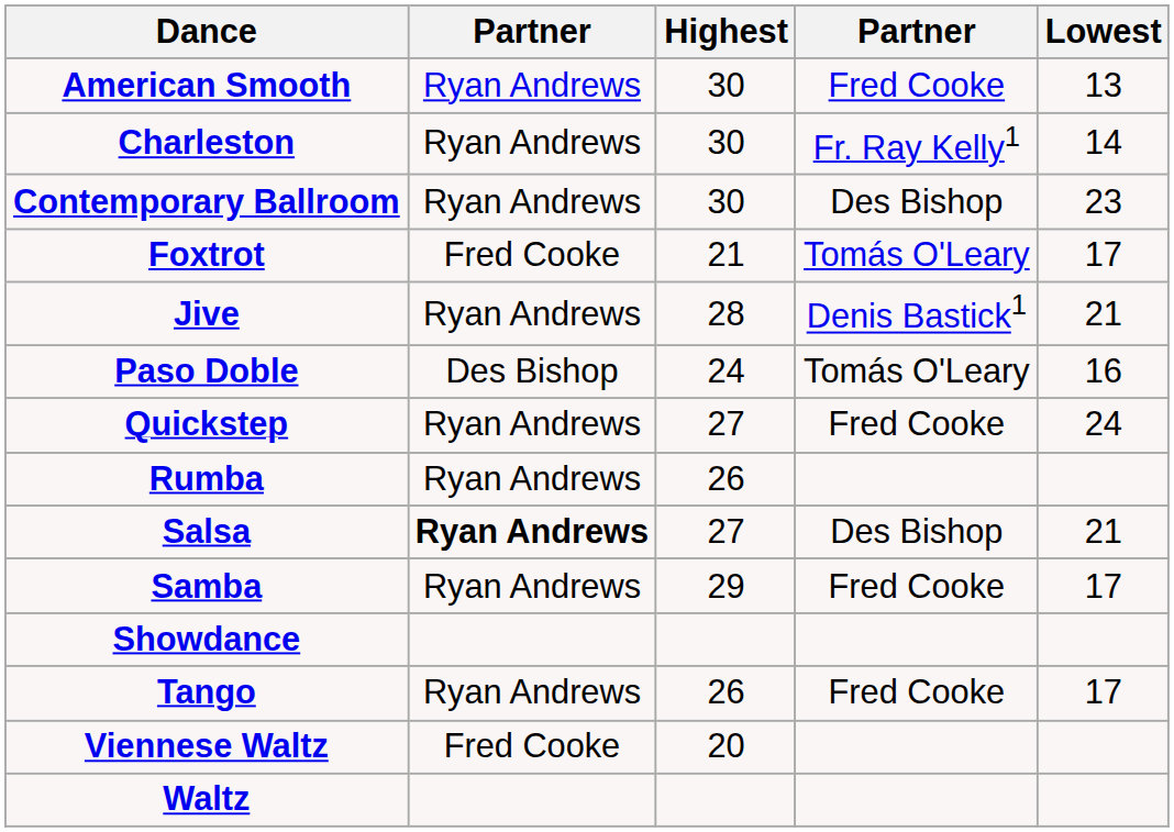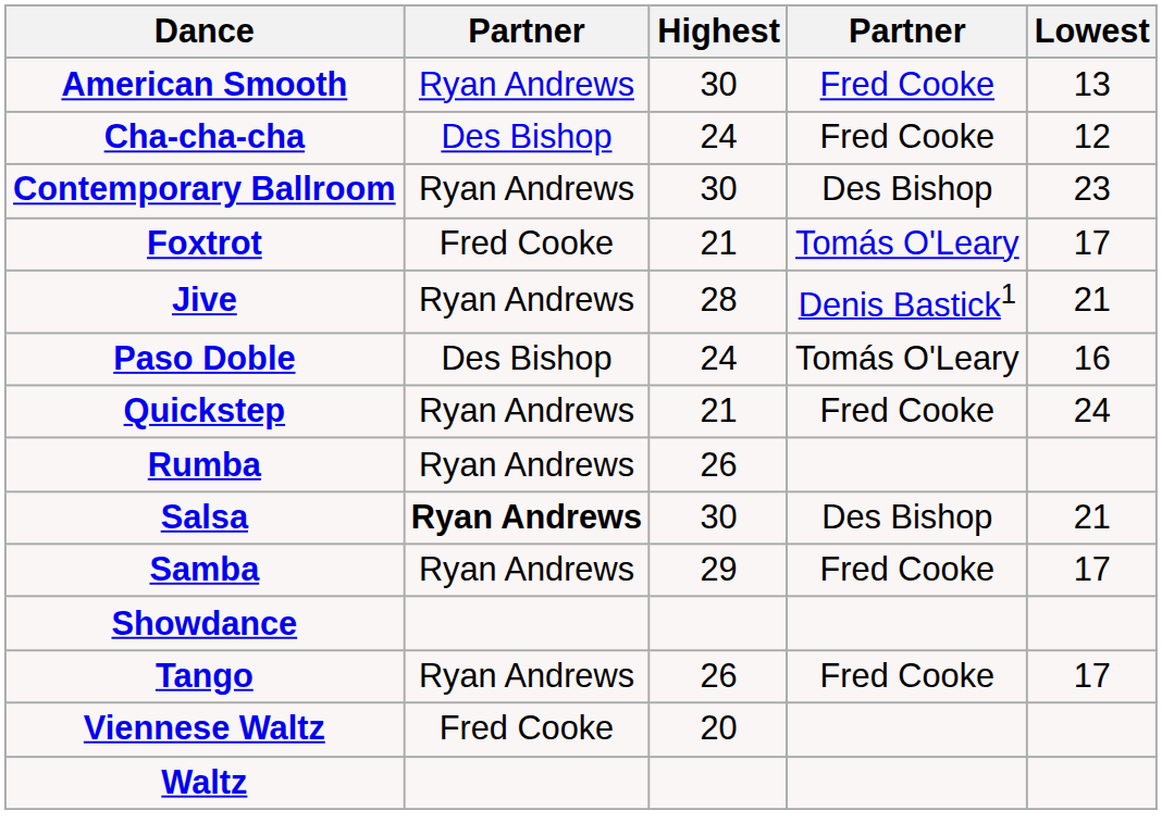+ row: Cha-cha-cha | Des Bishop | 24 | Fred Cooke | 12
- row: Charleston | Ryan Andrews | 30 | Fr. Ray Kelly1 | 14
Quickstep | Highest: 27 -> 21
Salsa | Highest: 27 -> 30
